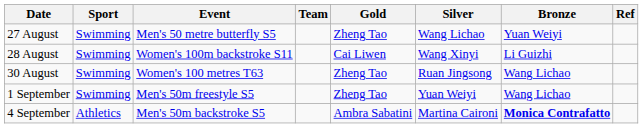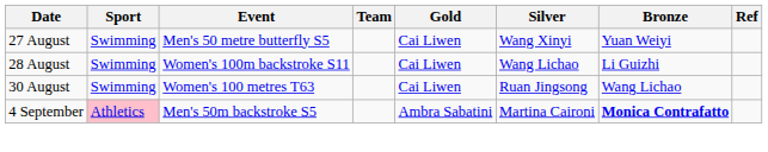27 August | Gold: Zheng Tao -> Cai Liwen
27 August | Silver: Wang Lichao -> Wang Xinyi
28 August | Silver: Wang Xinyi -> Wang Lichao
30 August | Gold: Zheng Tao -> Cai Liwen
- row: 1 September | Swimming | Men's 50m freestyle S5 | Zheng Tao | Yuan Weiyi | Wang Lichao
4 September | Sport: no background -> pink background
